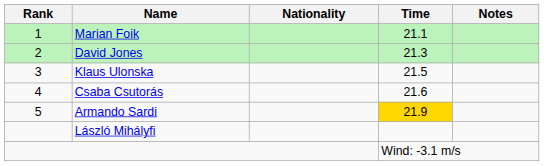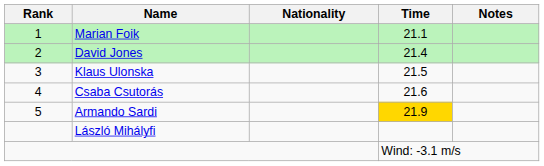David Jones | Time: 21.3 -> 21.4
